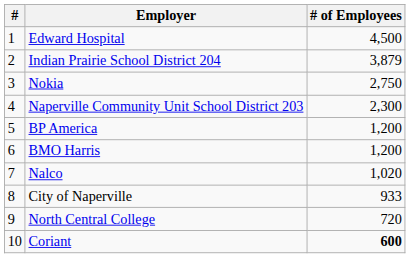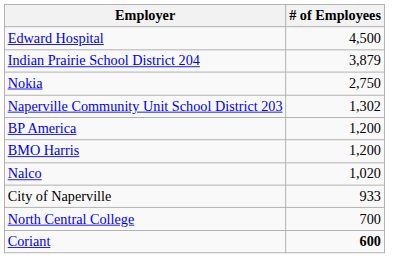- column: # | 1 | 2 | 3 | 4 | 5 | 6 | 7 | 8 | 9 | 10
Naperville Community Unit School District 203 | # of Employees: 2,300 -> 1,302
North Central College | # of Employees: 720 -> 700
